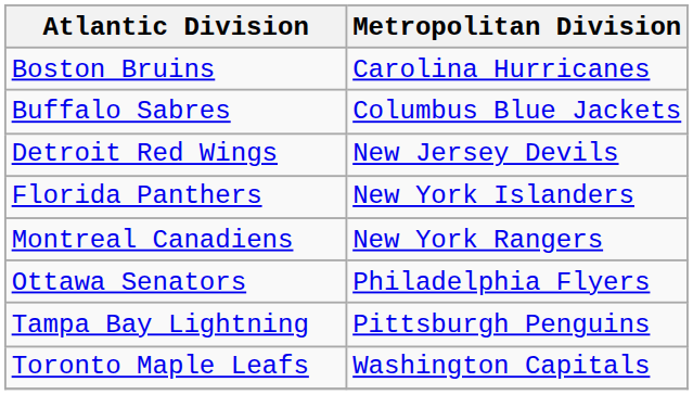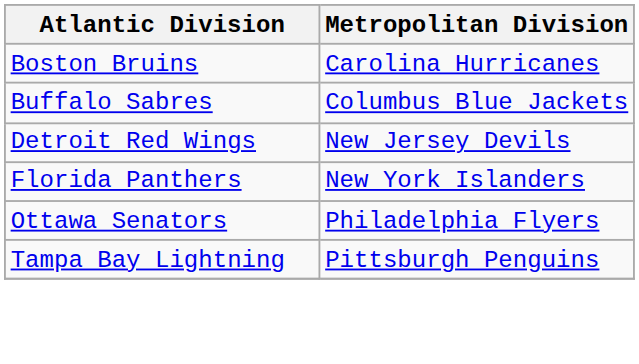- row: Montreal Canadiens | New York Rangers
- row: Toronto Maple Leafs | Washington Capitals
